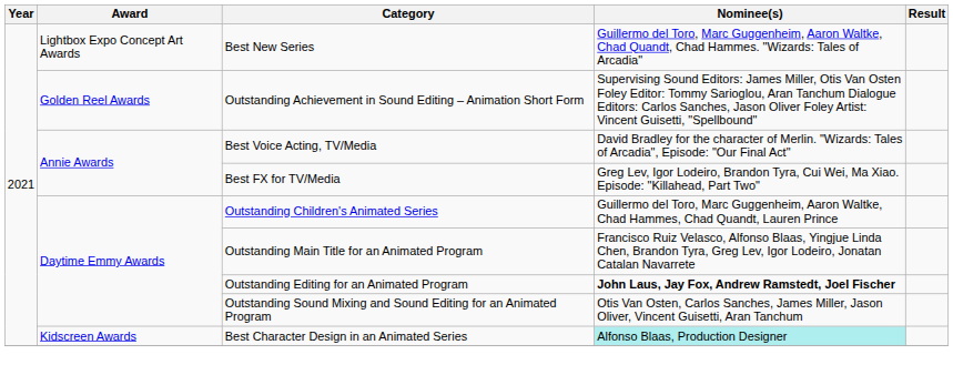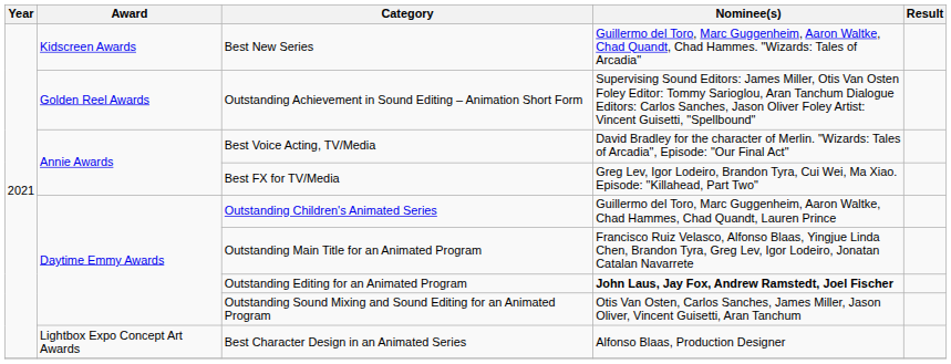Best New Series | Award: Lightbox Expo Concept Art Awards -> Kidscreen Awards
Best Character Design in an Animated Series | Award: Kidscreen Awards -> Lightbox Expo Concept Art Awards
Best Character Design in an Animated Series | Nominee(s): paleturquoise background -> no background
